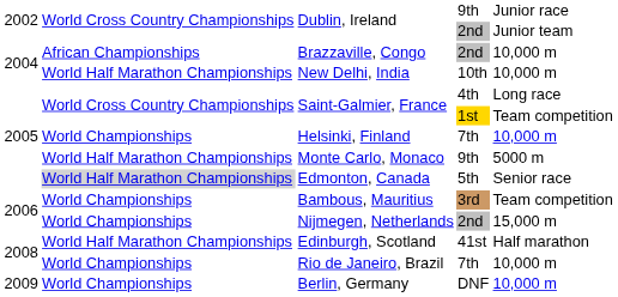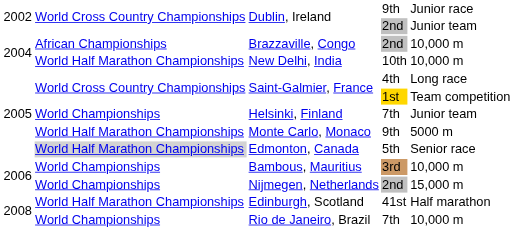Helsinki, Finland | column 5: 10,000 m -> Junior team
Bambous, Mauritius | column 5: Team competition -> 10,000 m
- row: 2009 | World Championships | Berlin, Germany | DNF | 10,000 m
